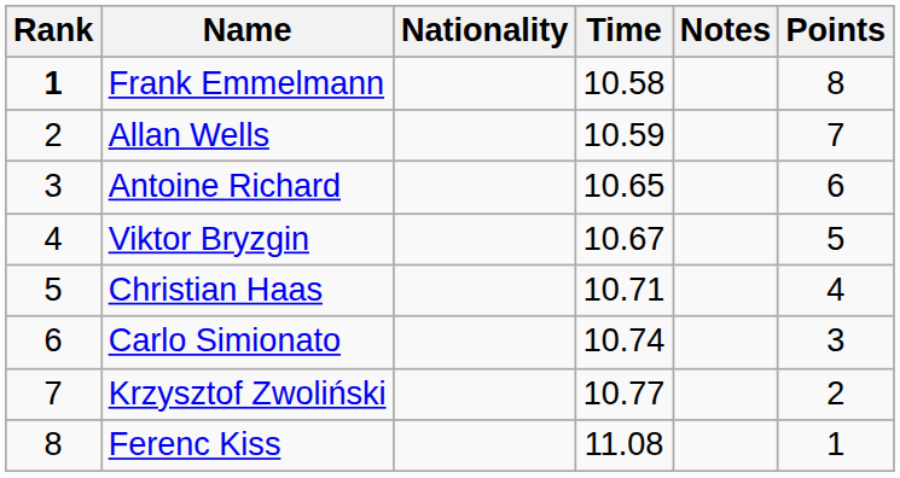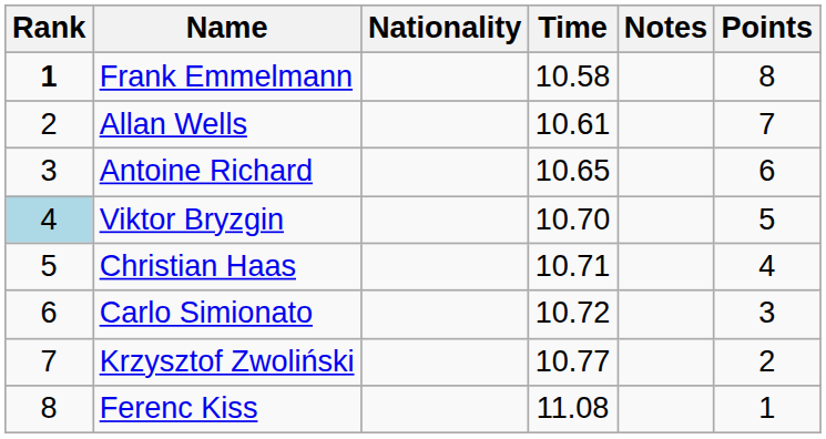Allan Wells | Time: 10.59 -> 10.61
Viktor Bryzgin | Rank: no background -> lightblue background
Viktor Bryzgin | Time: 10.67 -> 10.70
Carlo Simionato | Time: 10.74 -> 10.72
